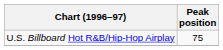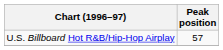U.S. Billboard Hot R&B/Hip-Hop Airplay | Peak position: 75 -> 57
